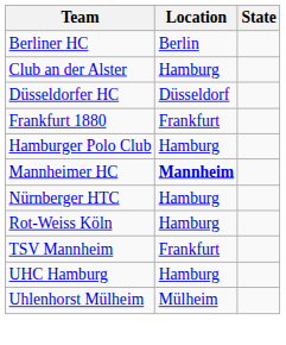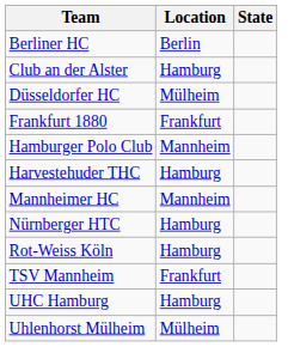Düsseldorfer HC | Location: Düsseldorf -> Mülheim
Hamburger Polo Club | Location: Hamburg -> Mannheim
+ row: Harvestehuder THC | Hamburg
Mannheimer HC | Location: bold -> normal
